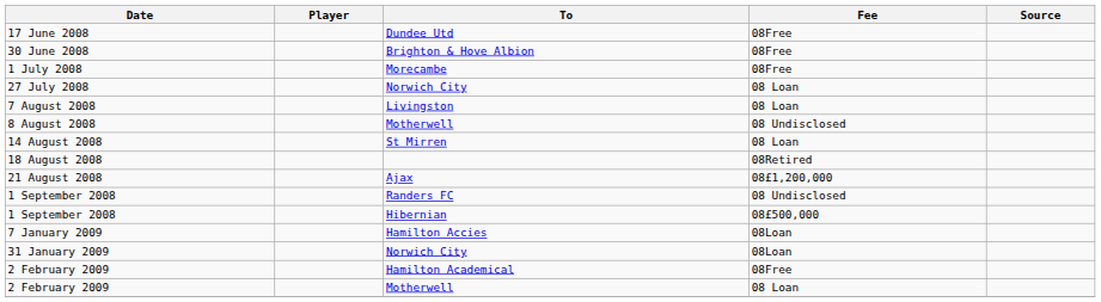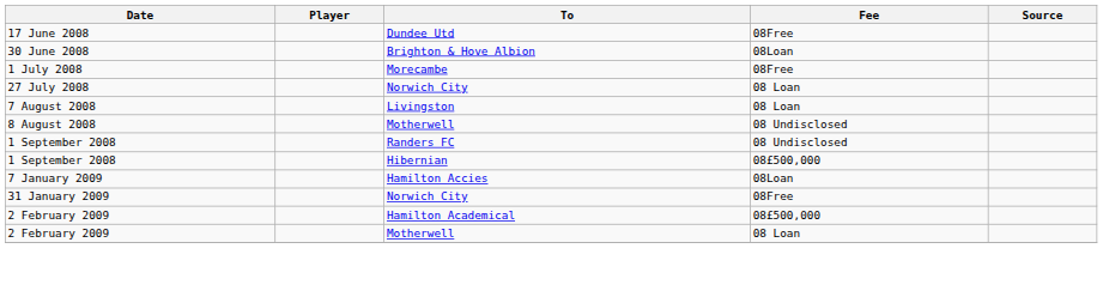30 June 2008 | Fee: 08Free -> 08Loan
- row: 14 August 2008 | St Mirren | 08 Loan
- row: 18 August 2008 | 08Retired
- row: 21 August 2008 | Ajax | 08£1,200,000
31 January 2009 | Fee: 08Loan -> 08Free
2 February 2009 / Hamilton Academical | Fee: 08Free -> 08£500,000
